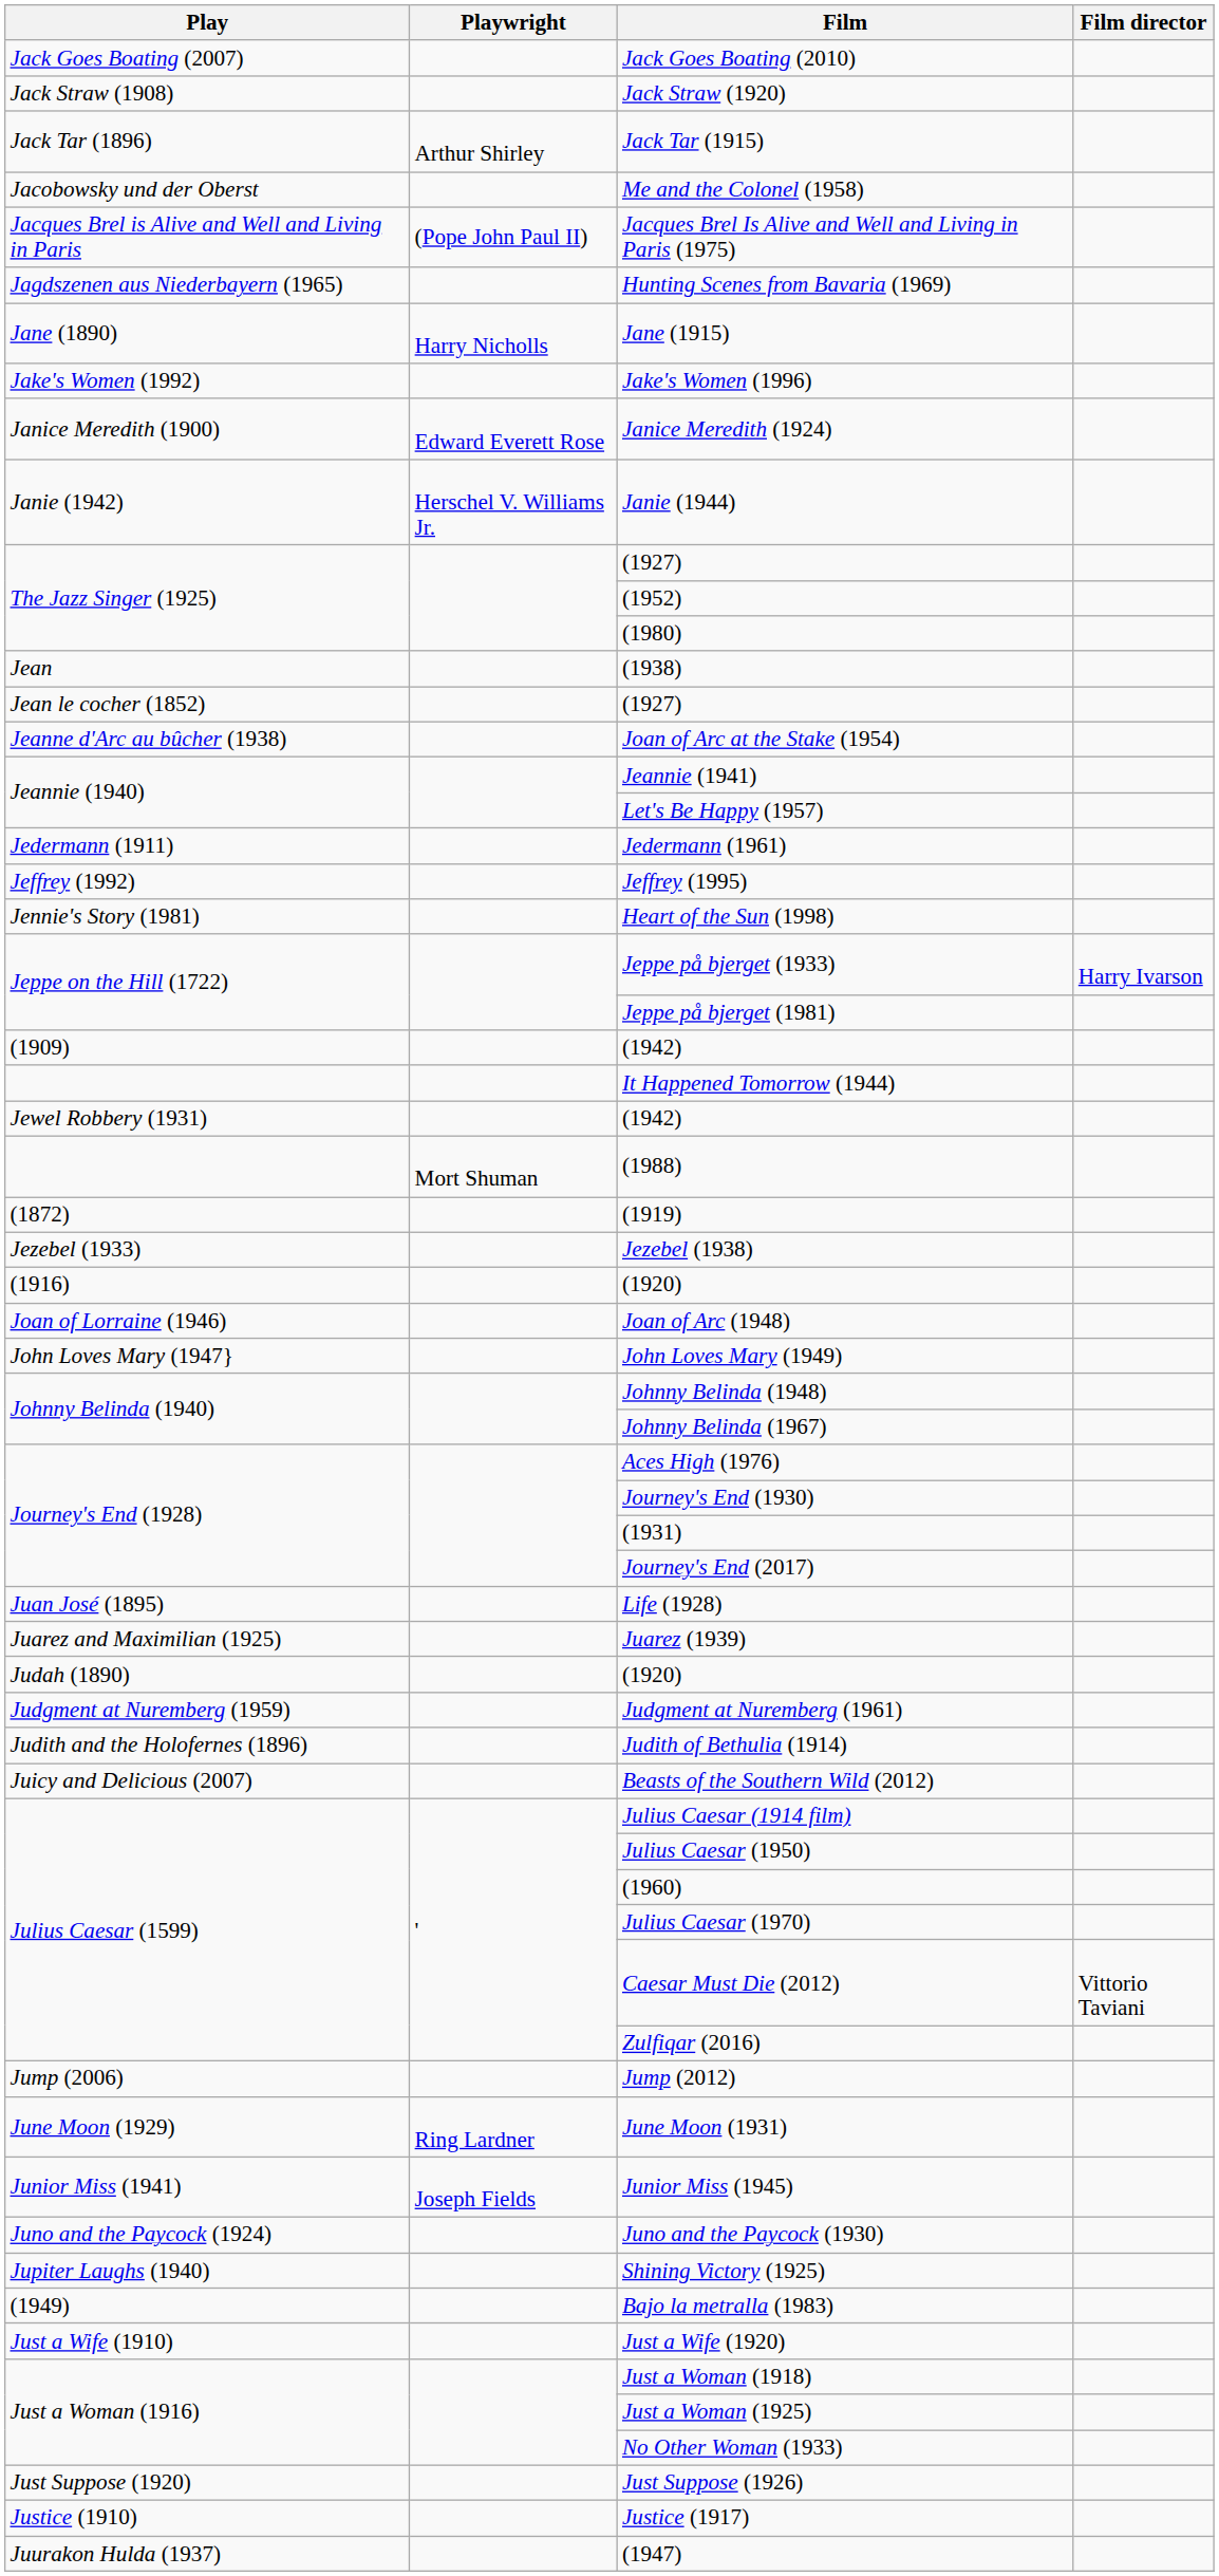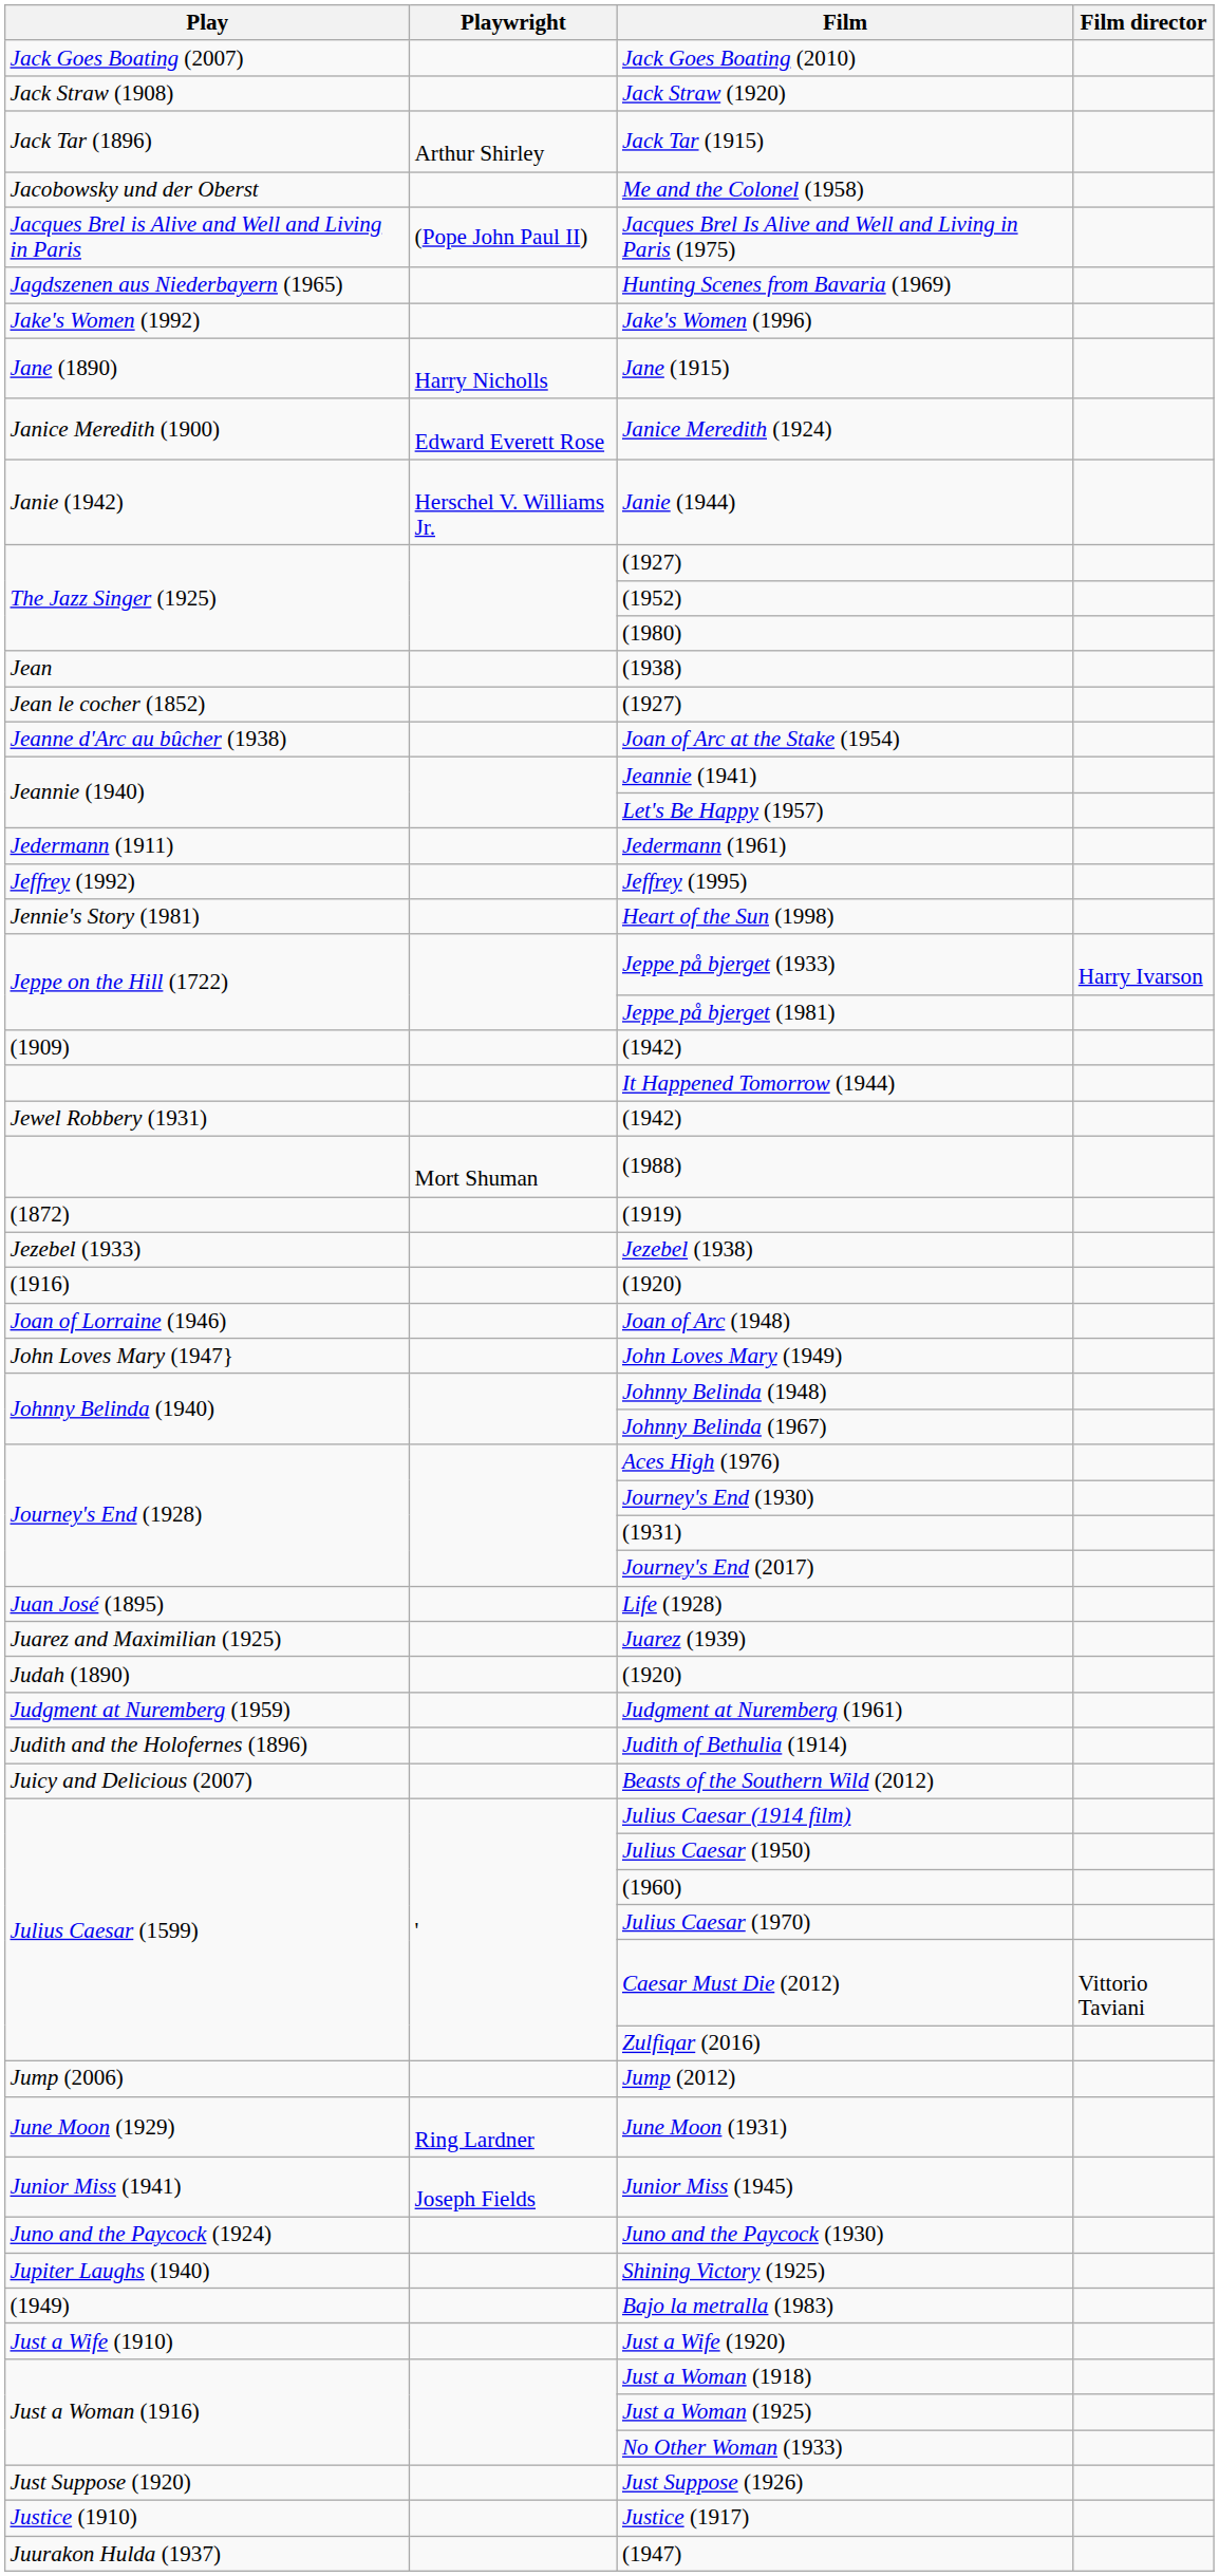rows swapped: Jake's Women (1996) <-> Jane (1915)
